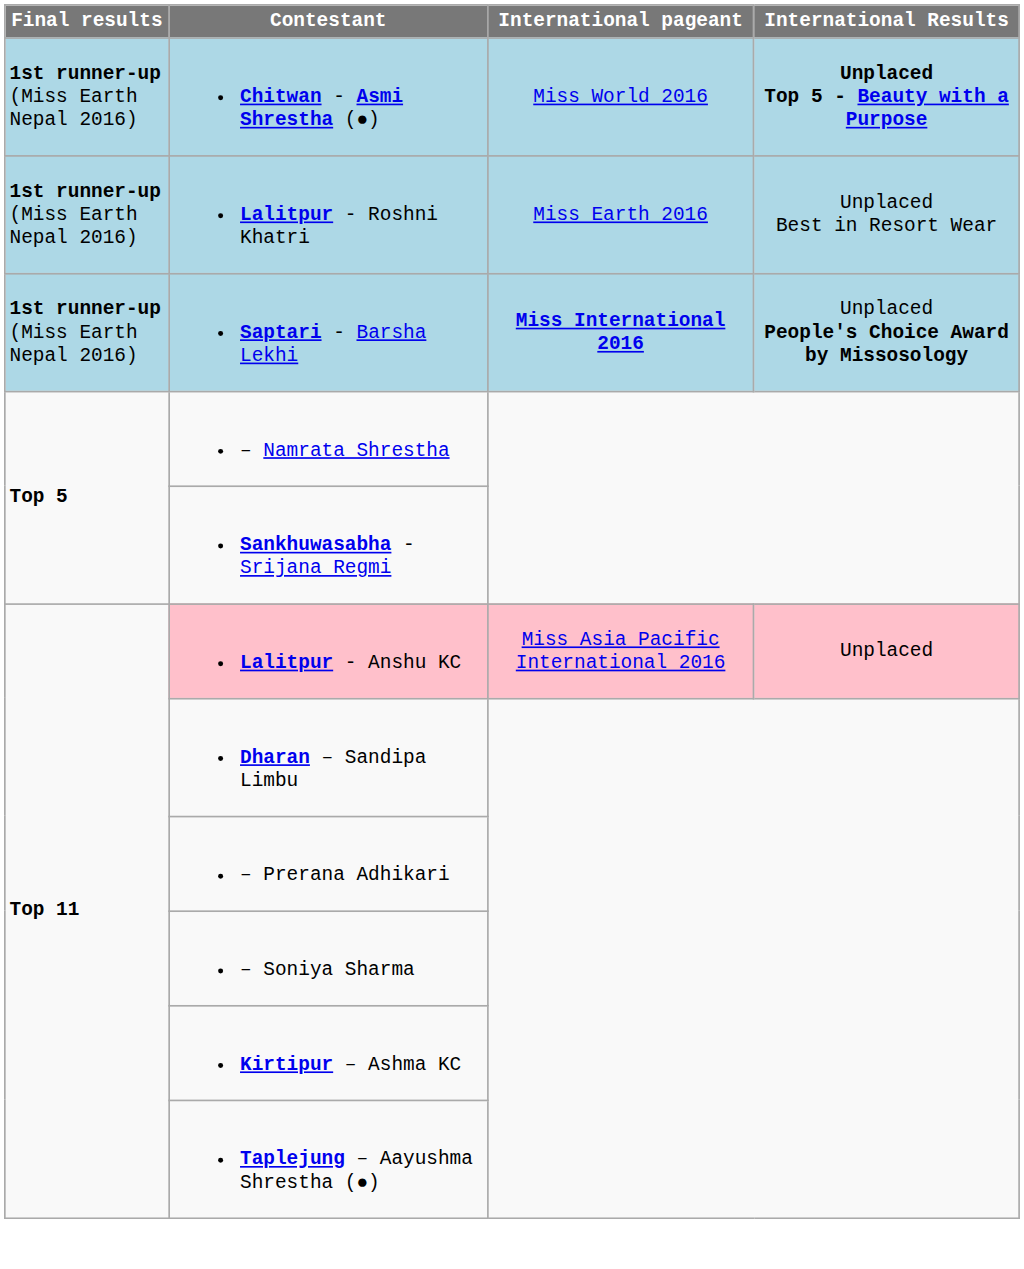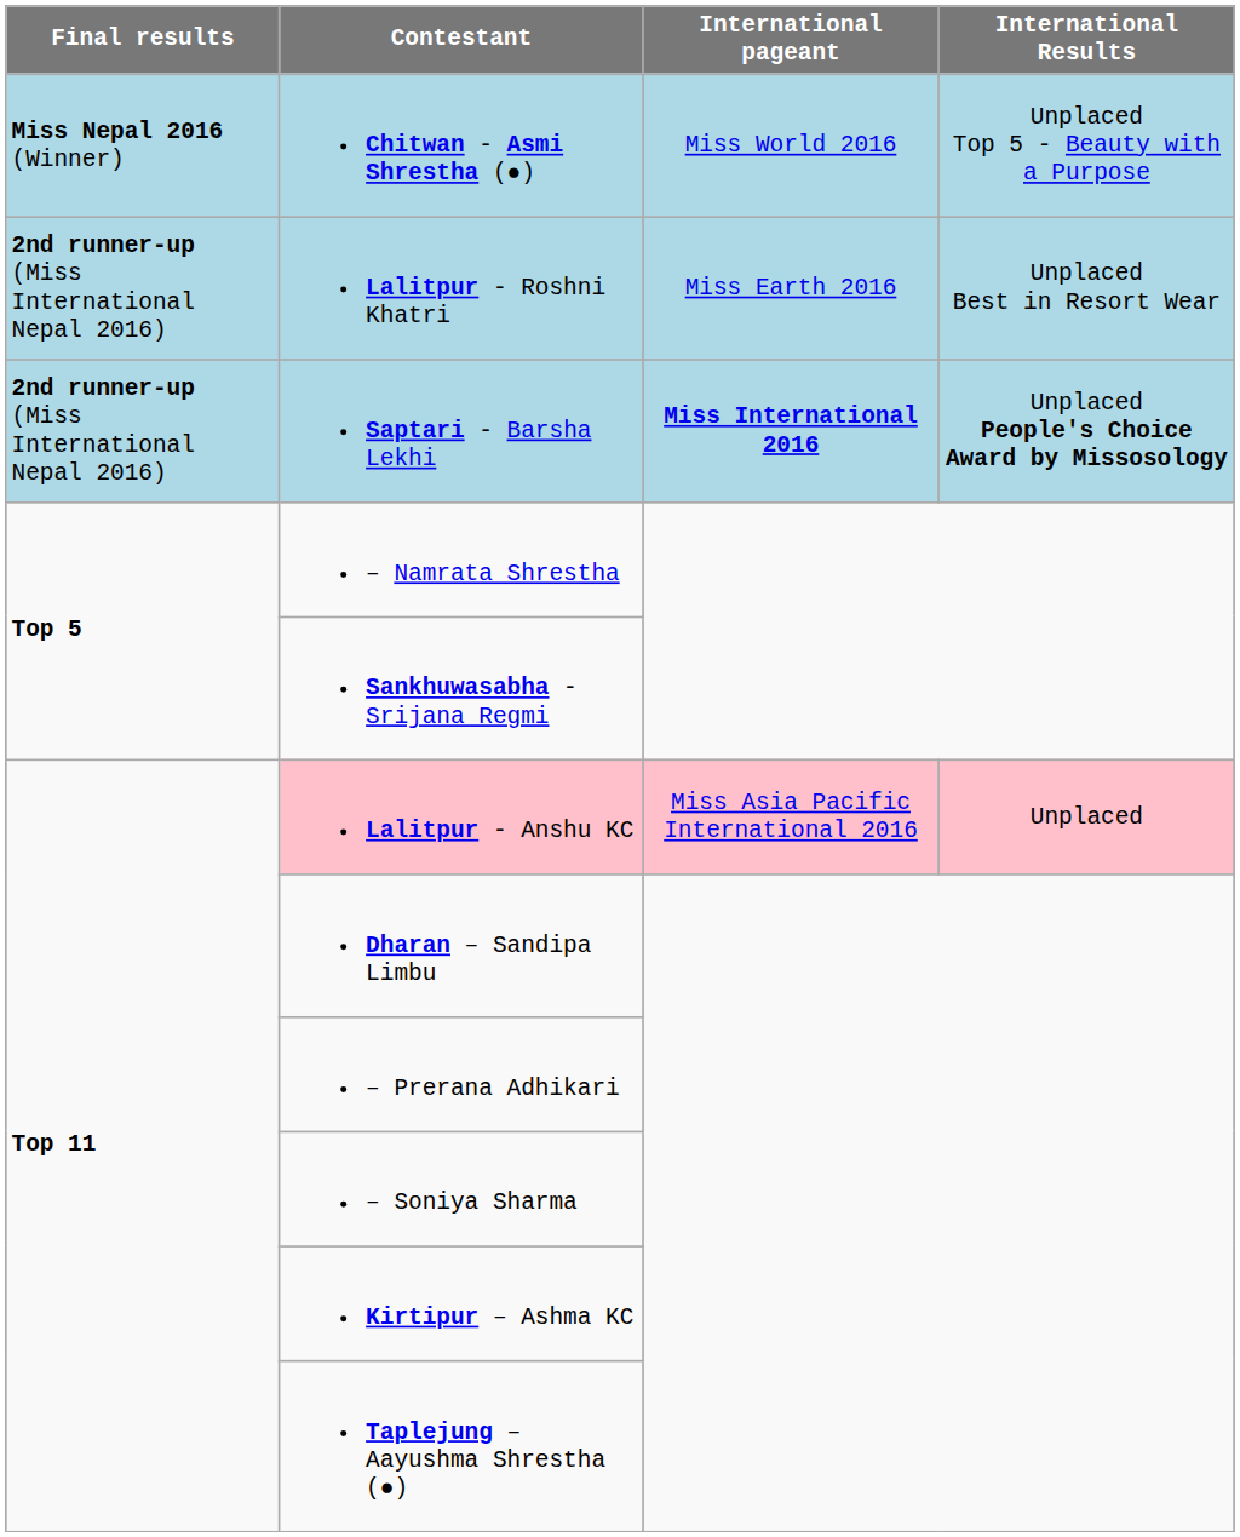Chitwan - Asmi Shrestha (●) | Final results: 1st runner-up (Miss Earth Nepal 2016) -> Miss Nepal 2016 (Winner)
Chitwan - Asmi Shrestha (●) | International Results: bold -> normal
Lalitpur - Roshni Khatri | Final results: 1st runner-up (Miss Earth Nepal 2016) -> 2nd runner-up (Miss International Nepal 2016)
Saptari - Barsha Lekhi | Final results: 1st runner-up (Miss Earth Nepal 2016) -> 2nd runner-up (Miss International Nepal 2016)
